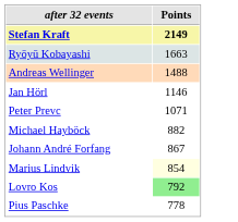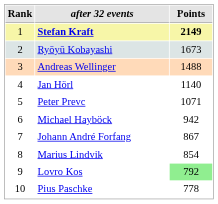+ column: Rank | 1 | 2 | 3 | 4 | 5 | 6 | 7 | 8 | 9 | 10
Ryōyū Kobayashi | Points: 1663 -> 1673
Jan Hörl | Points: 1146 -> 1140
Michael Hayböck | Points: 882 -> 942
Marius Lindvik | Points: lightyellow background -> no background
